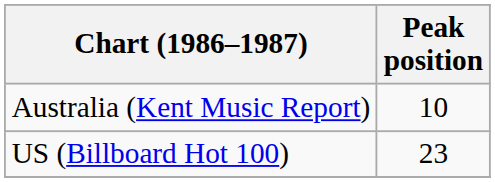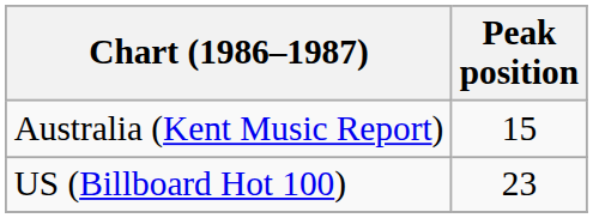Australia (Kent Music Report) | Peak position: 10 -> 15
